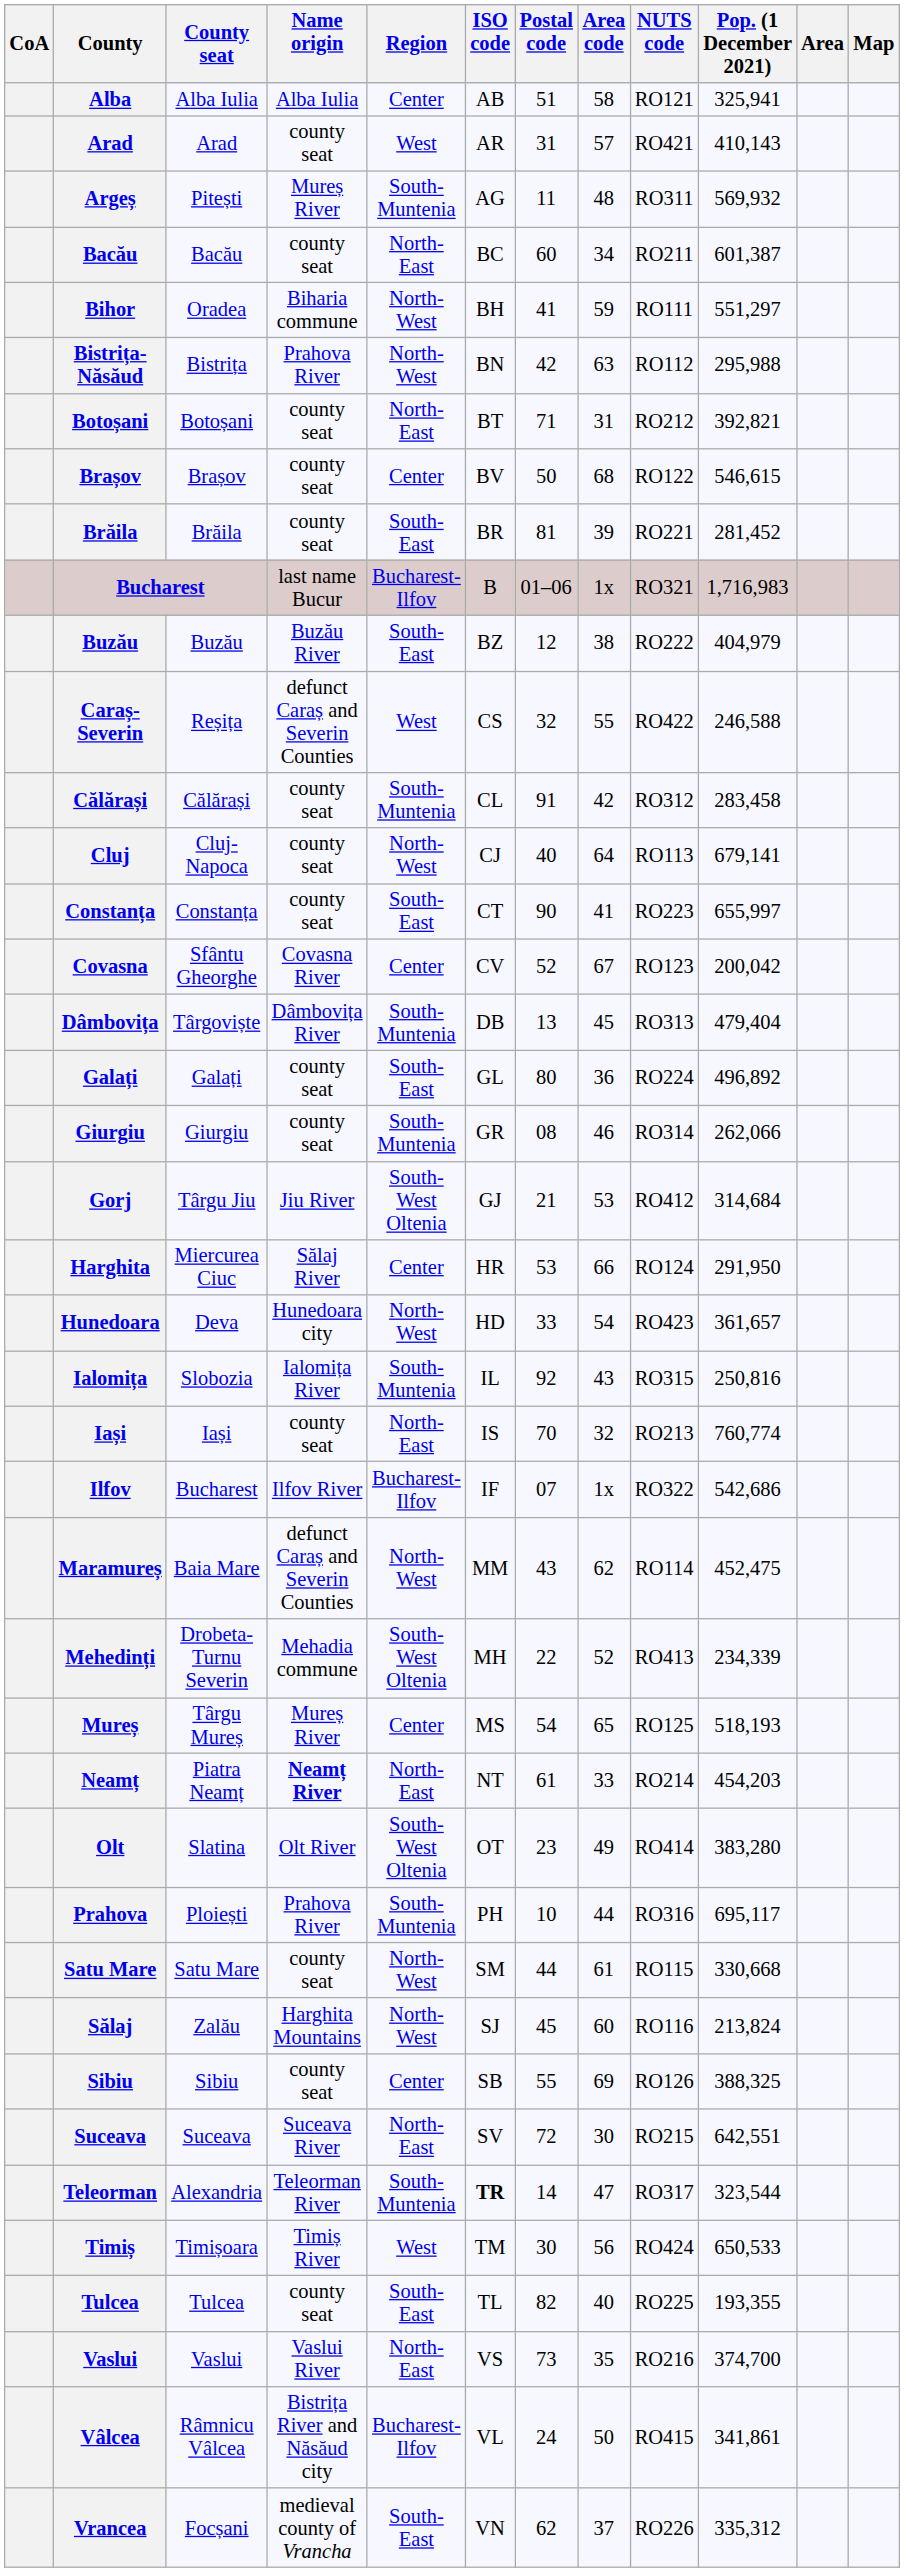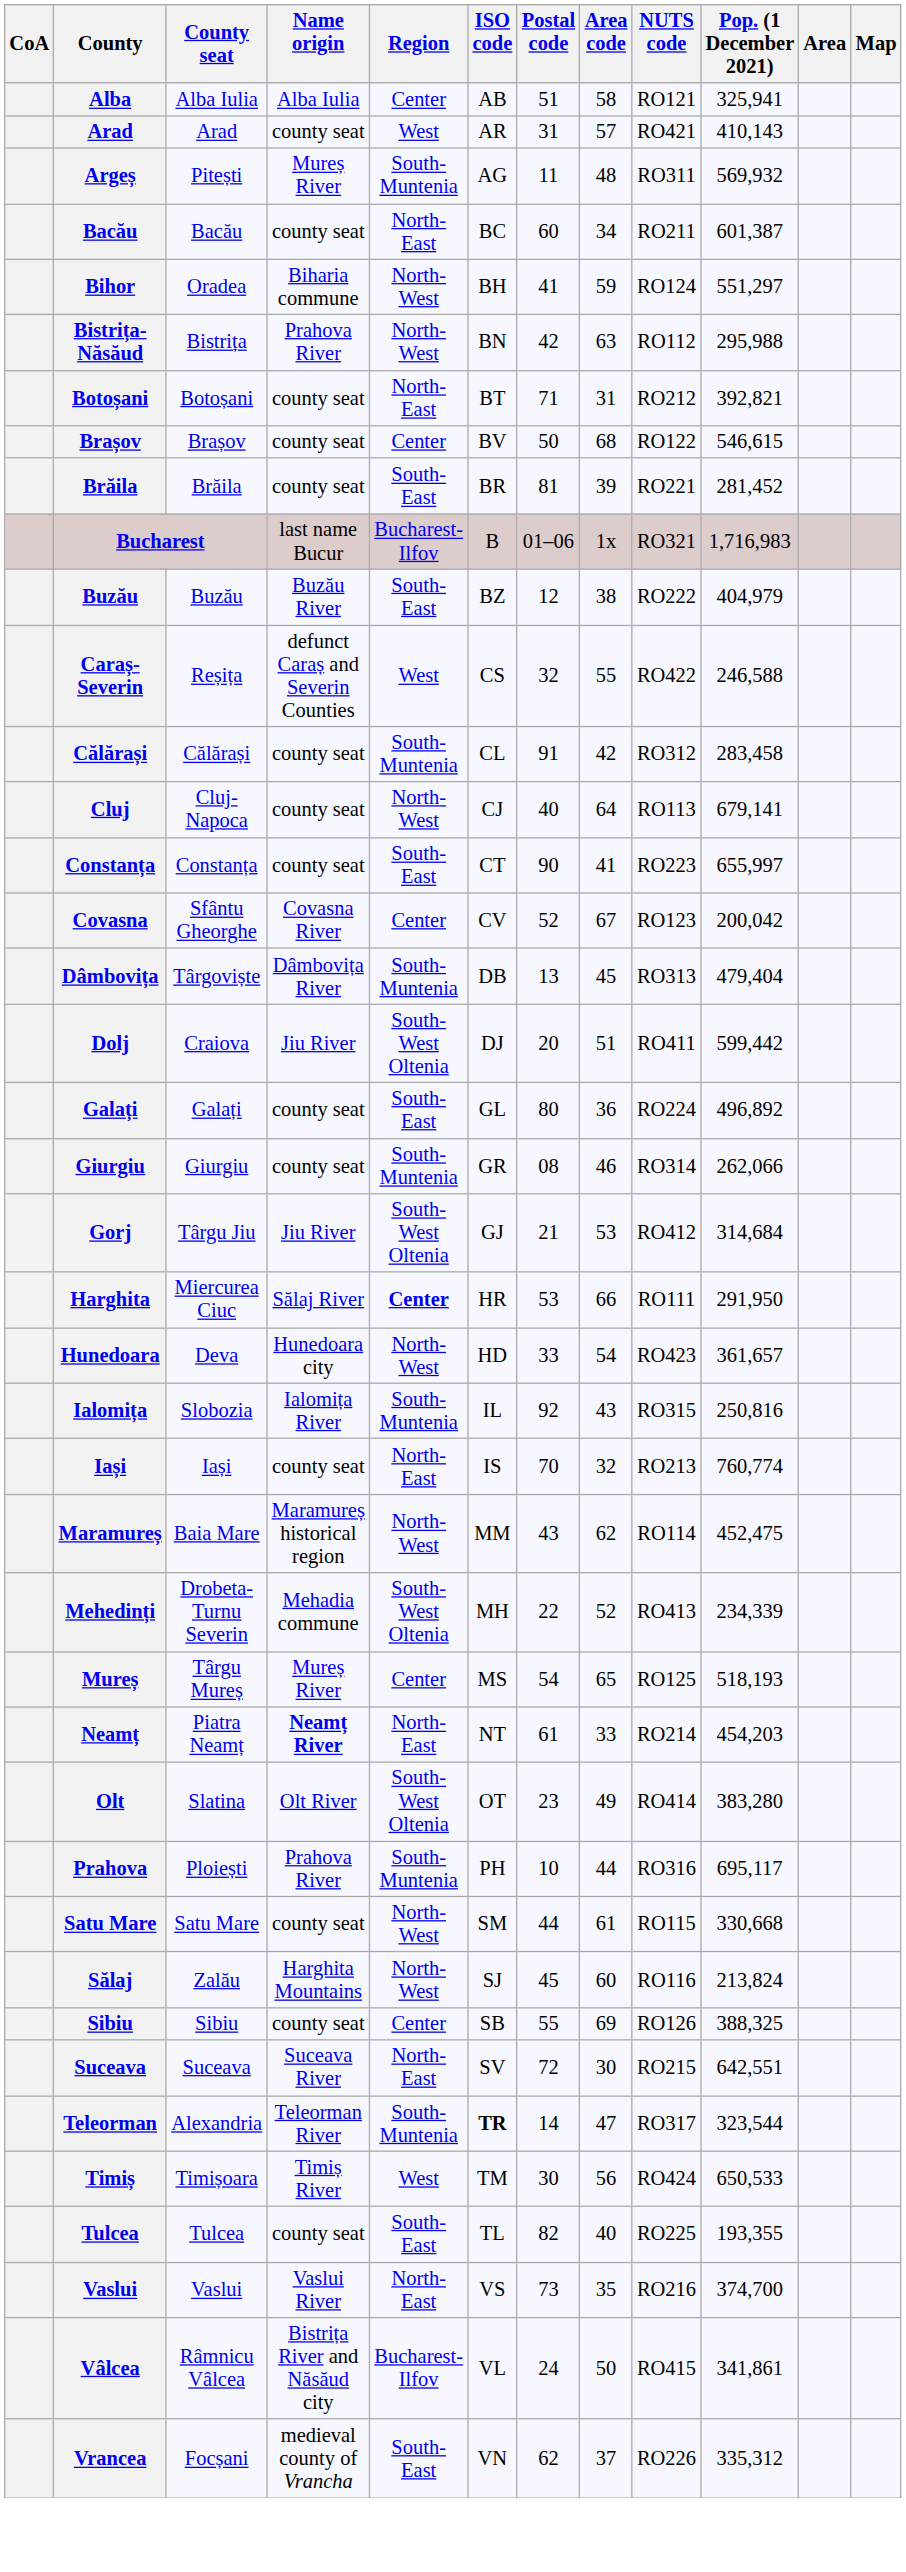Bihor | NUTS code: RO111 -> RO124
+ row: Dolj | Craiova | Jiu River | South-West Oltenia | DJ | 20 | 51 | RO411 | 599,442
Harghita | Region: normal -> bold
Harghita | NUTS code: RO124 -> RO111
- row: Ilfov | Bucharest | Ilfov River | Bucharest-Ilfov | IF | 07 | 1x | RO322 | 542,686
Maramureș | Name origin: defunct Caraș and Severin Counties -> Maramureș historical region
